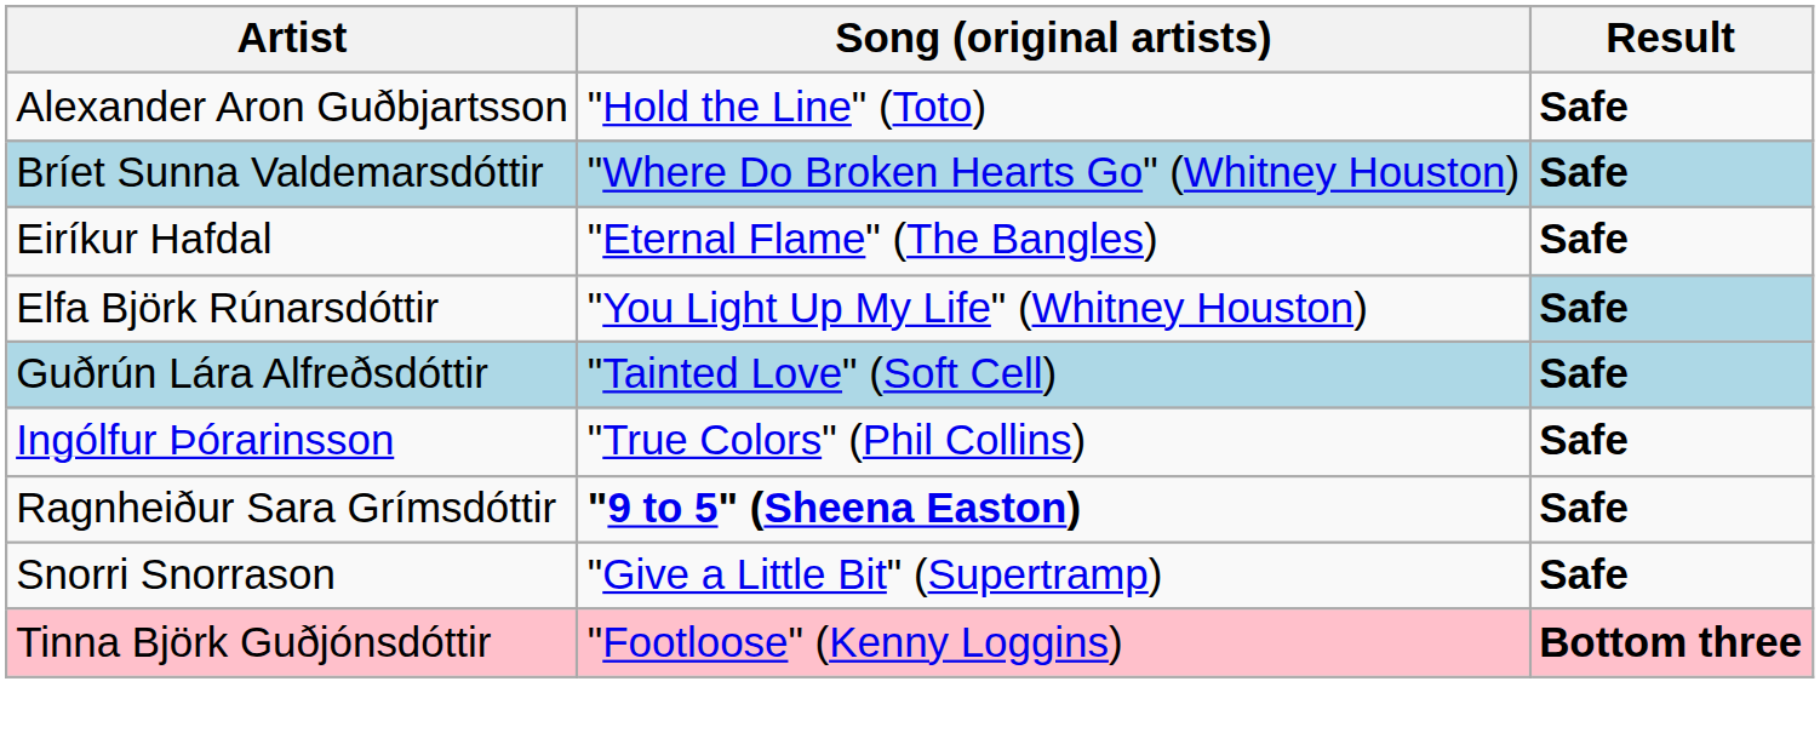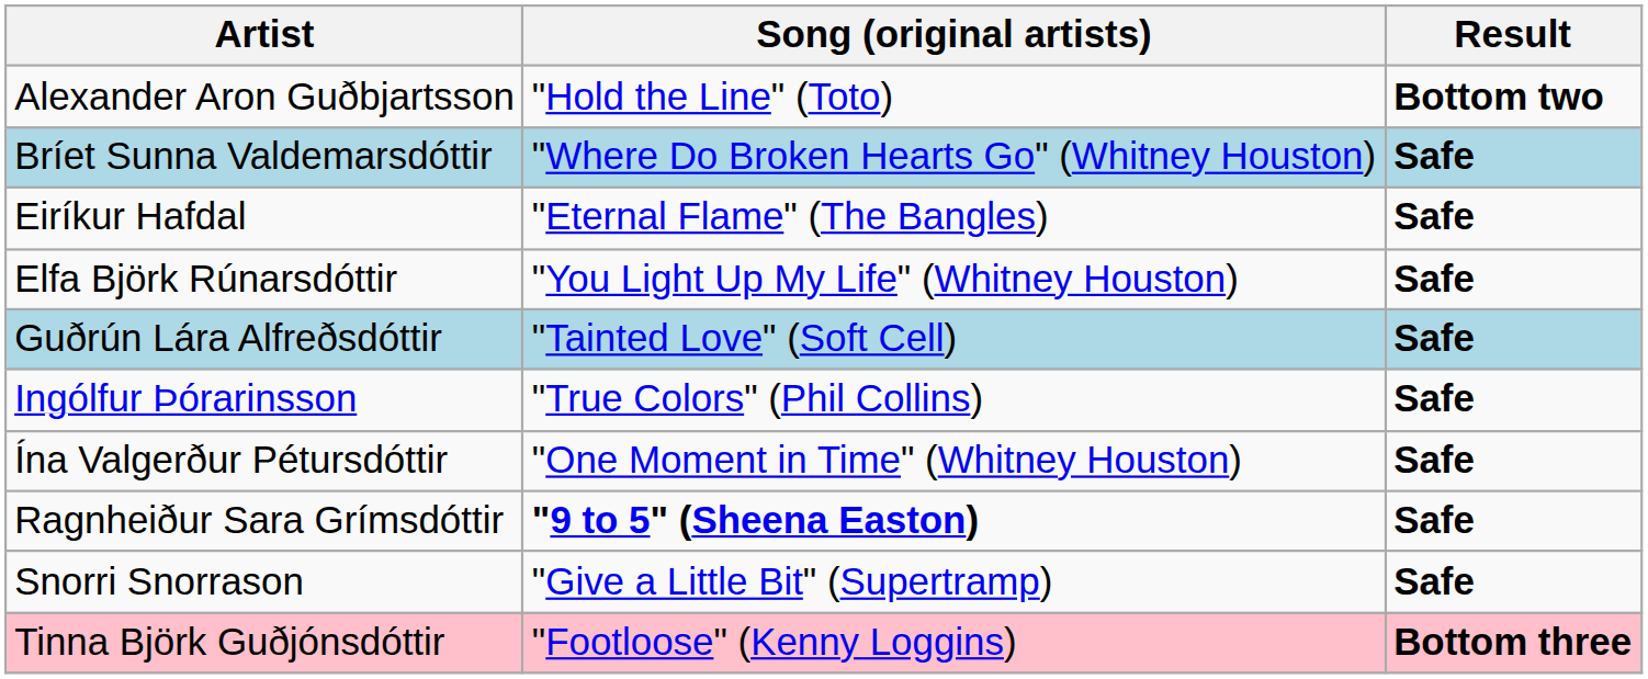Alexander Aron Guðbjartsson | Result: Safe -> Bottom two
Elfa Björk Rúnarsdóttir | Result: lightblue background -> no background
+ row: Ína Valgerður Pétursdóttir | "One Moment in Time" (Whitney Houston) | Safe
